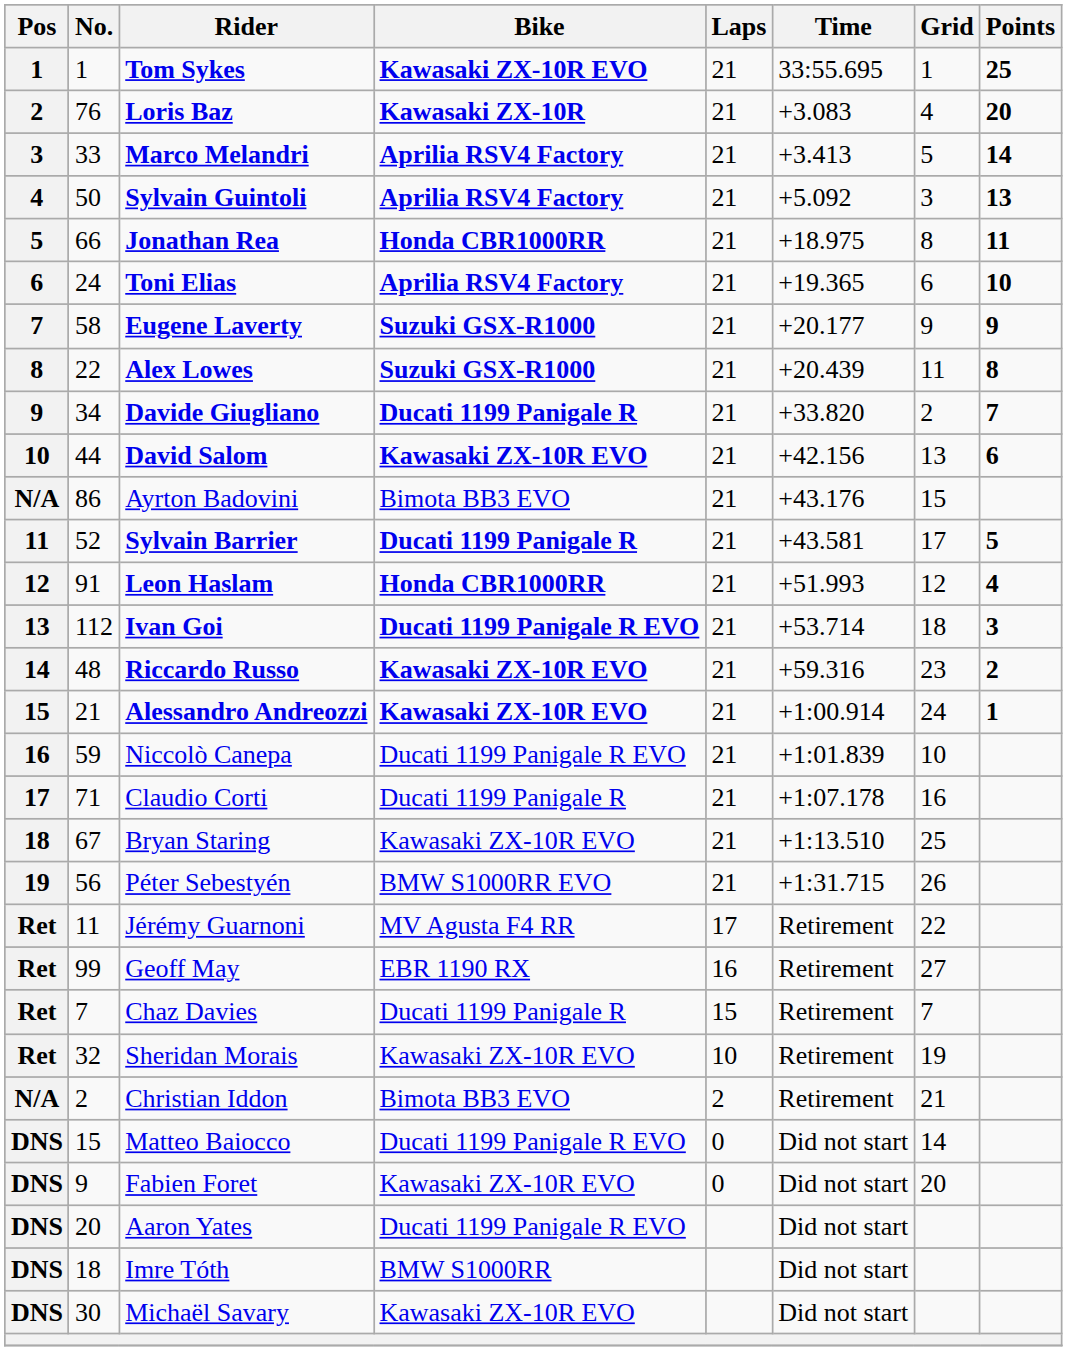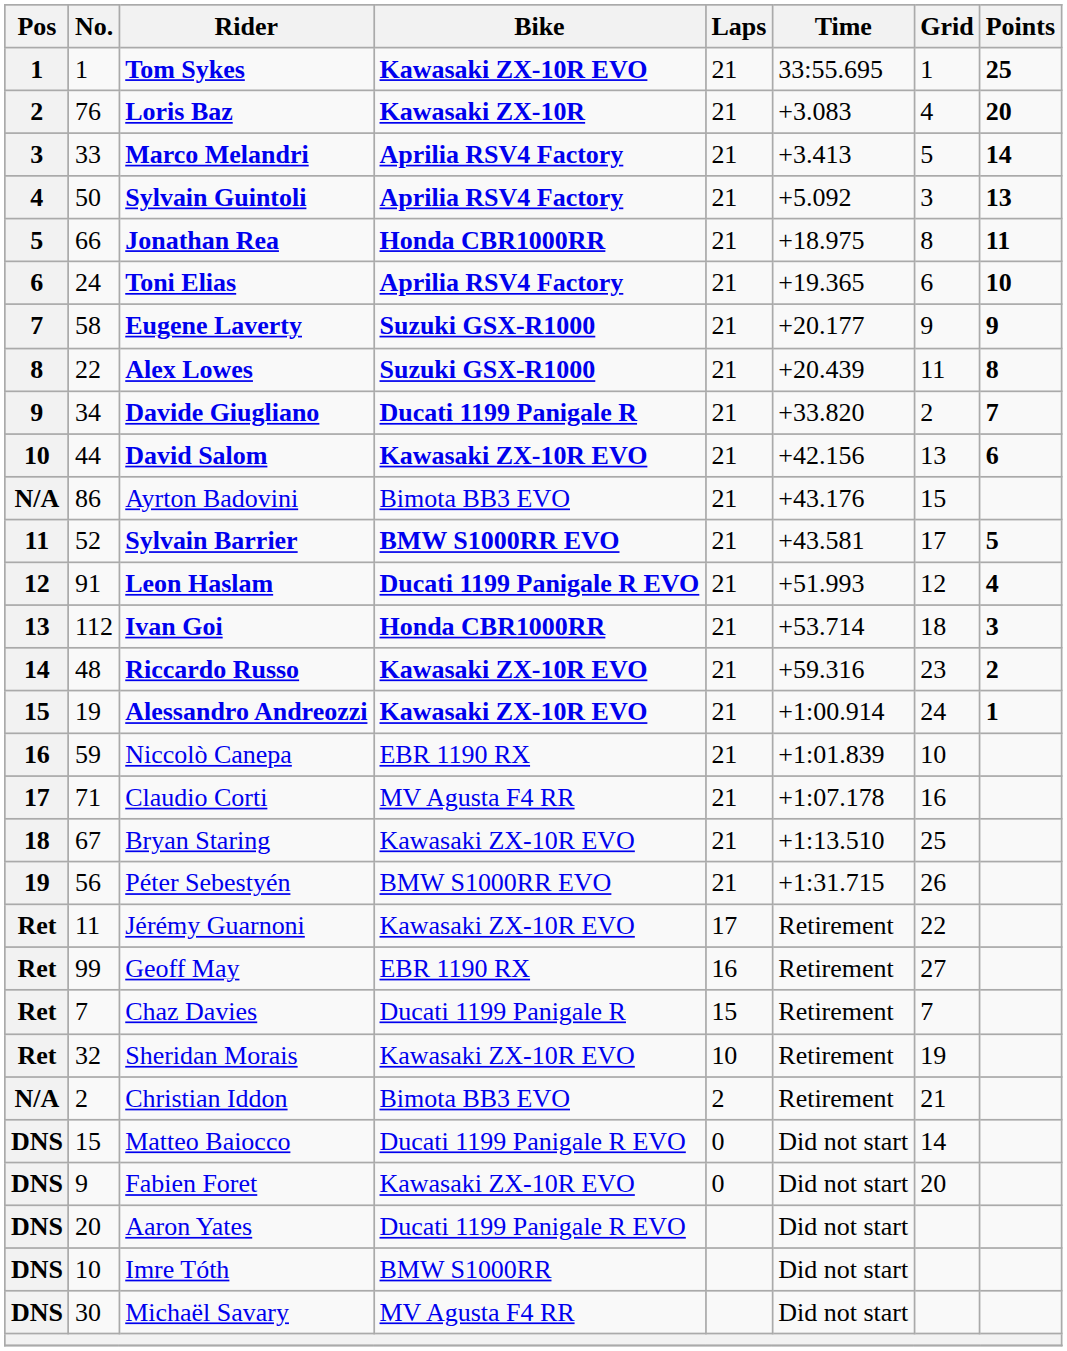Sylvain Barrier | Bike: Ducati 1199 Panigale R -> BMW S1000RR EVO
Leon Haslam | Bike: Honda CBR1000RR -> Ducati 1199 Panigale R EVO
Ivan Goi | Bike: Ducati 1199 Panigale R EVO -> Honda CBR1000RR
Alessandro Andreozzi | No.: 21 -> 19
Niccolò Canepa | Bike: Ducati 1199 Panigale R EVO -> EBR 1190 RX
Claudio Corti | Bike: Ducati 1199 Panigale R -> MV Agusta F4 RR
Jérémy Guarnoni | Bike: MV Agusta F4 RR -> Kawasaki ZX-10R EVO
Imre Tóth | No.: 18 -> 10
Michaël Savary | Bike: Kawasaki ZX-10R EVO -> MV Agusta F4 RR
